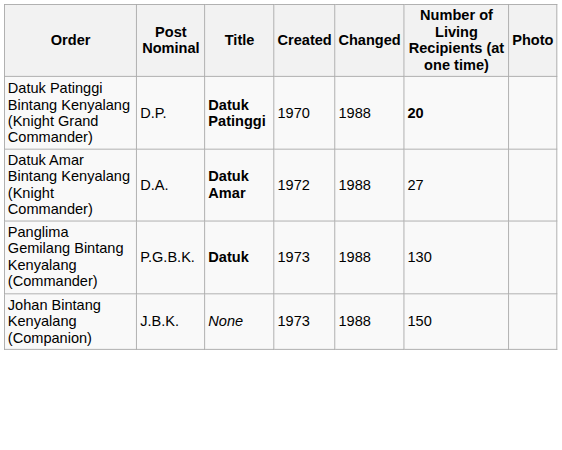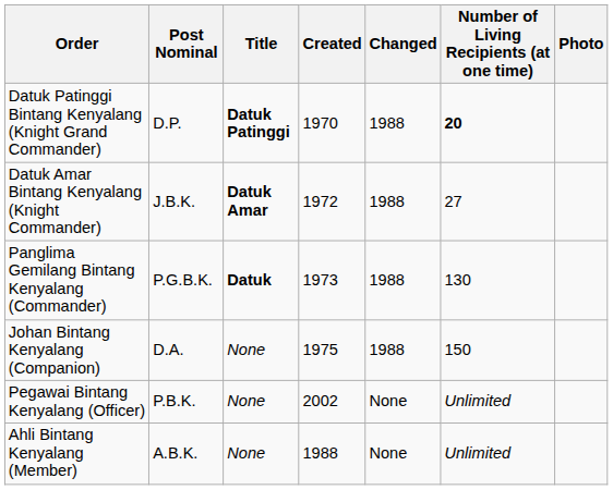Datuk Amar Bintang Kenyalang (Knight Commander) | Post Nominal: D.A. -> J.B.K.
Johan Bintang Kenyalang (Companion) | Post Nominal: J.B.K. -> D.A.
Johan Bintang Kenyalang (Companion) | Created: 1973 -> 1975
+ row: Pegawai Bintang Kenyalang (Officer) | P.B.K. | None | 2002 | None | Unlimited
+ row: Ahli Bintang Kenyalang (Member) | A.B.K. | None | 1988 | None | Unlimited
